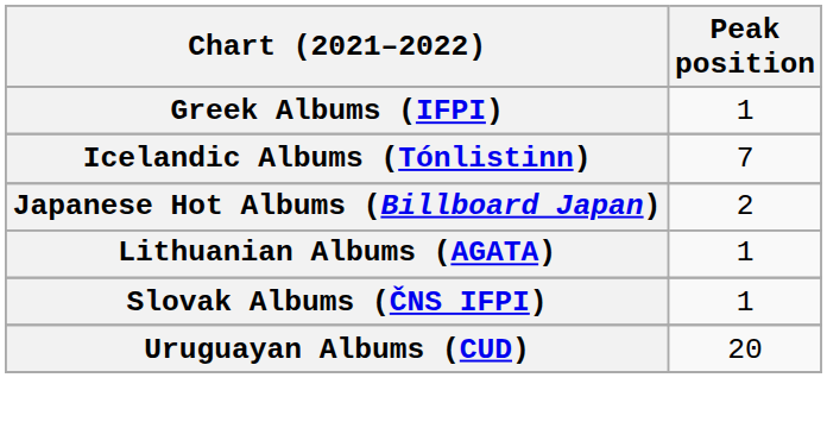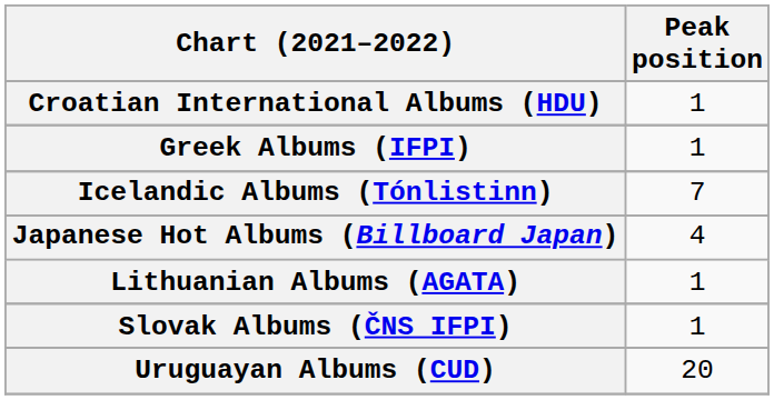+ row: Croatian International Albums (HDU) | 1
Japanese Hot Albums (Billboard Japan) | Peak position: 2 -> 4
